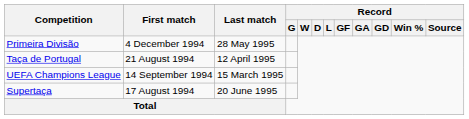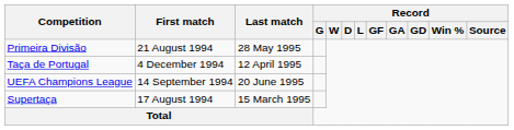Primeira Divisão | First match: 4 December 1994 -> 21 August 1994
Taça de Portugal | First match: 21 August 1994 -> 4 December 1994
UEFA Champions League | Last match: 15 March 1995 -> 20 June 1995
Supertaça | Last match: 20 June 1995 -> 15 March 1995
